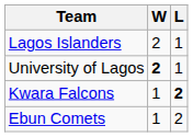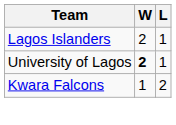Kwara Falcons | L: bold -> normal
- row: Ebun Comets | 1 | 2
